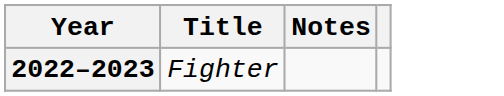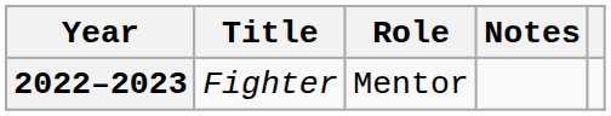+ column: Role | Mentor
